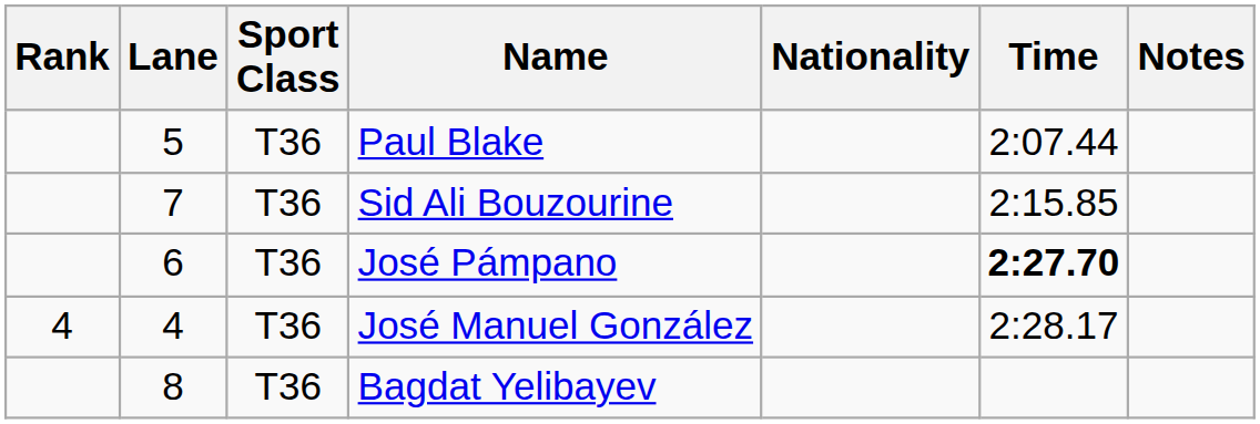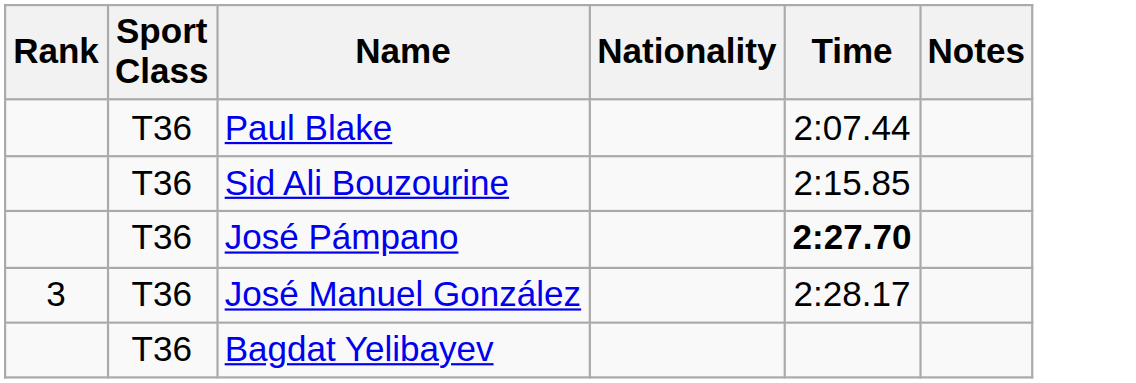- column: Lane | 5 | 7 | 6 | 4 | 8
José Manuel González | Rank: 4 -> 3
